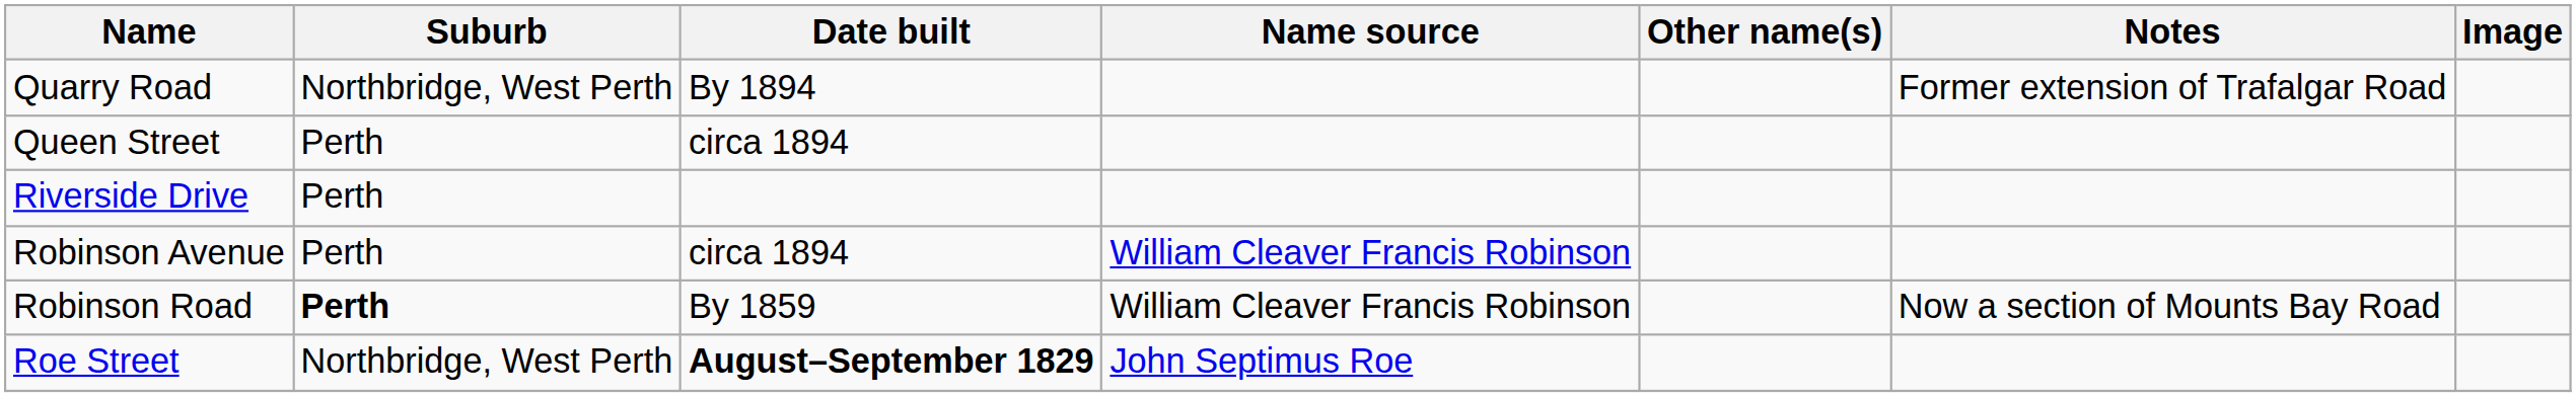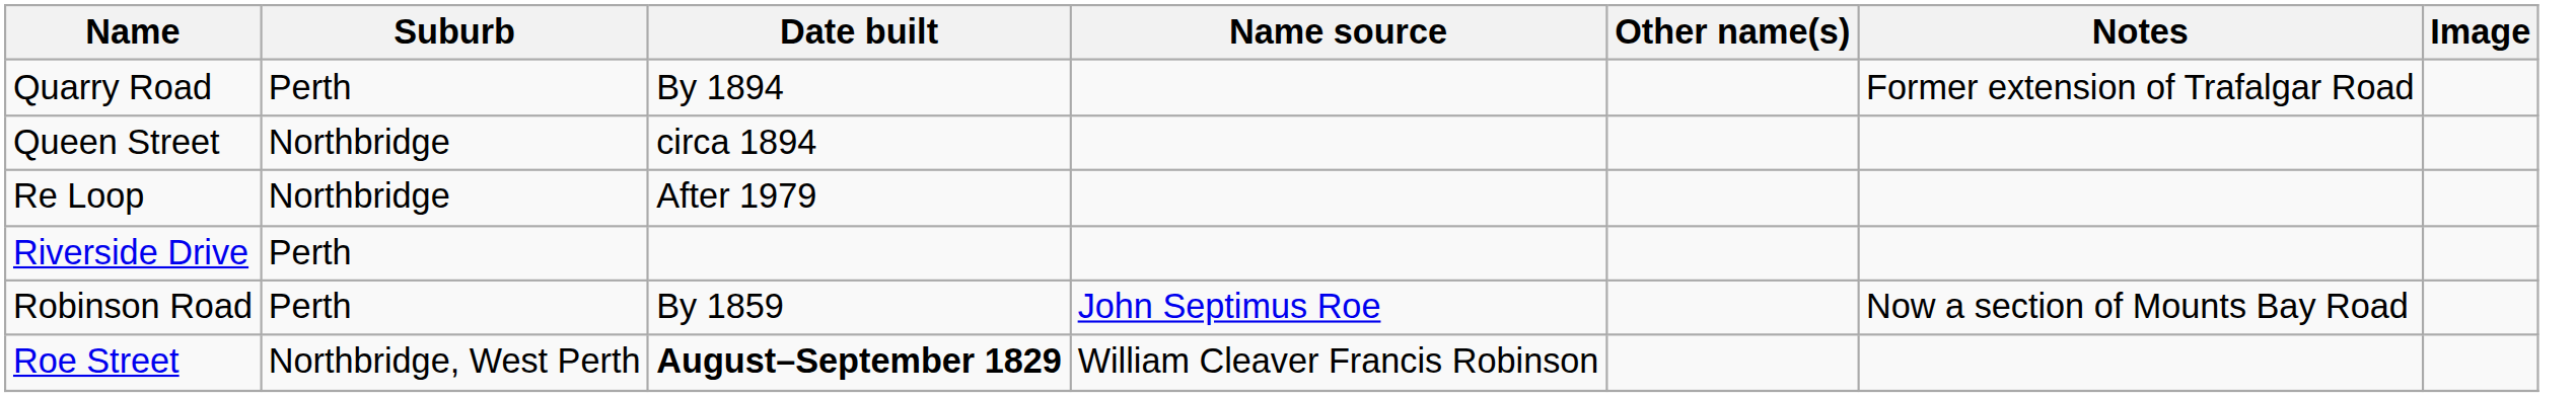Quarry Road | Suburb: Northbridge, West Perth -> Perth
Queen Street | Suburb: Perth -> Northbridge
+ row: Re Loop | Northbridge | After 1979
- row: Robinson Avenue | Perth | circa 1894 | William Cleaver Francis Robinson
Robinson Road | Suburb: bold -> normal
Robinson Road | Name source: William Cleaver Francis Robinson -> John Septimus Roe
Roe Street | Name source: John Septimus Roe -> William Cleaver Francis Robinson
